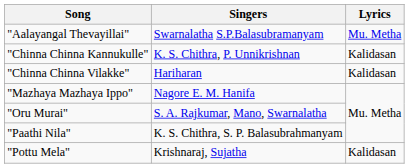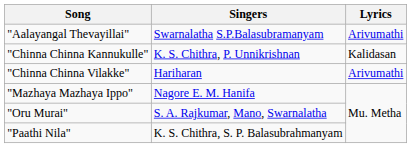"Aalayangal Thevayillai" | Lyrics: Mu. Metha -> Arivumathi
"Chinna Chinna Vilakke" | Lyrics: Kalidasan -> Arivumathi
- row: "Pottu Mela" | Krishnaraj, Sujatha | Kalidasan
